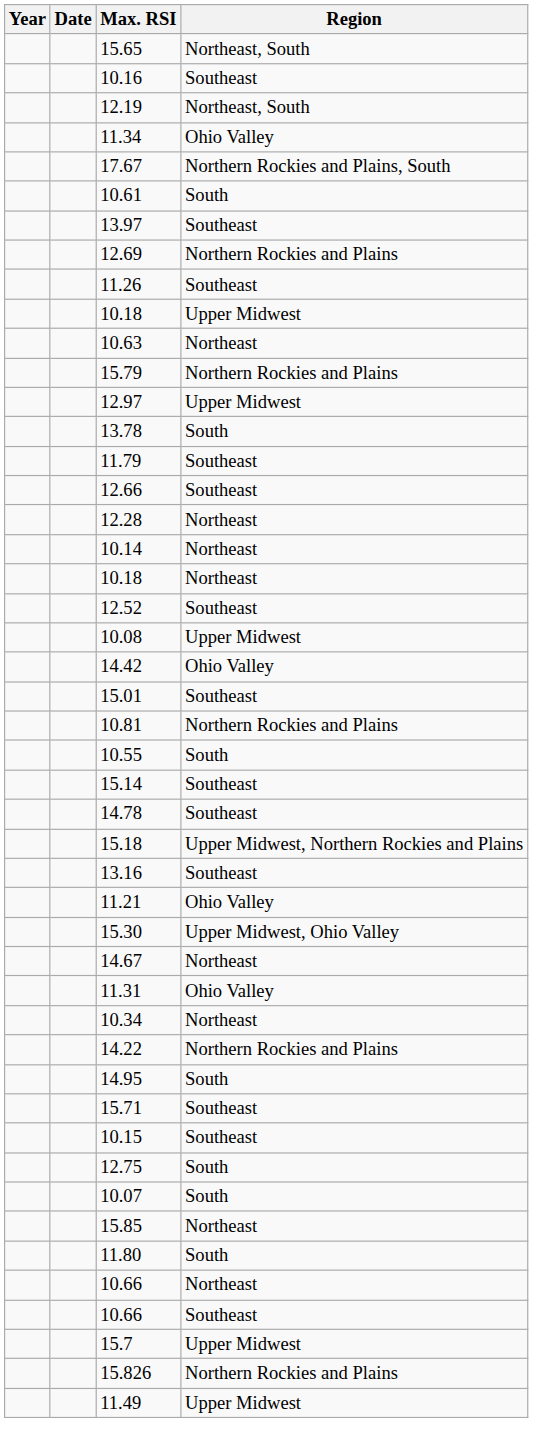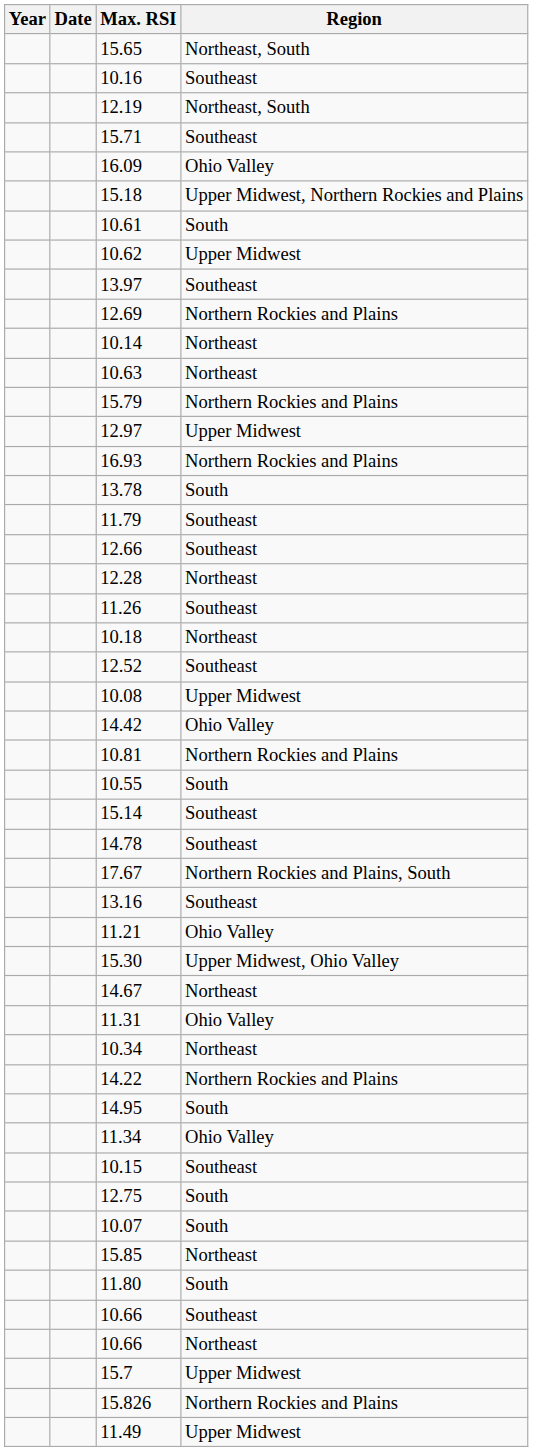rows swapped: 11.34 <-> 15.71
+ row: 16.09 | Ohio Valley
rows swapped: 17.67 <-> 15.18
+ row: 10.62 | Upper Midwest
rows swapped: 11.26 <-> 10.14
- row: 10.18 | Upper Midwest
+ row: 16.93 | Northern Rockies and Plains
- row: 15.01 | Southeast
rows swapped: 10.66 / Southeast <-> 10.66 / Northeast
